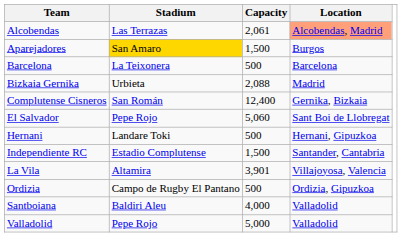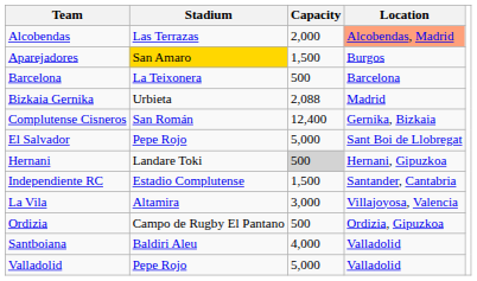Alcobendas | Capacity: 2,061 -> 2,000
El Salvador | Capacity: 5,060 -> 5,000
Hernani | Capacity: no background -> lightgrey background
La Vila | Capacity: 3,901 -> 3,000
